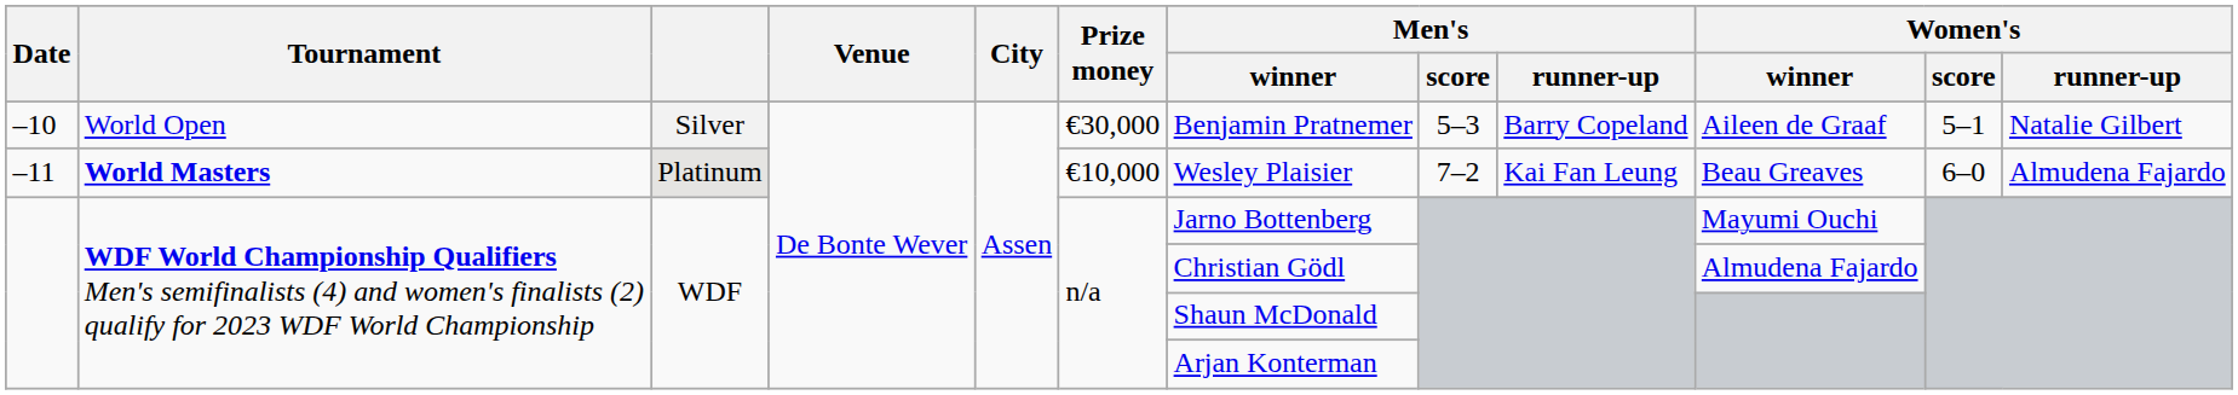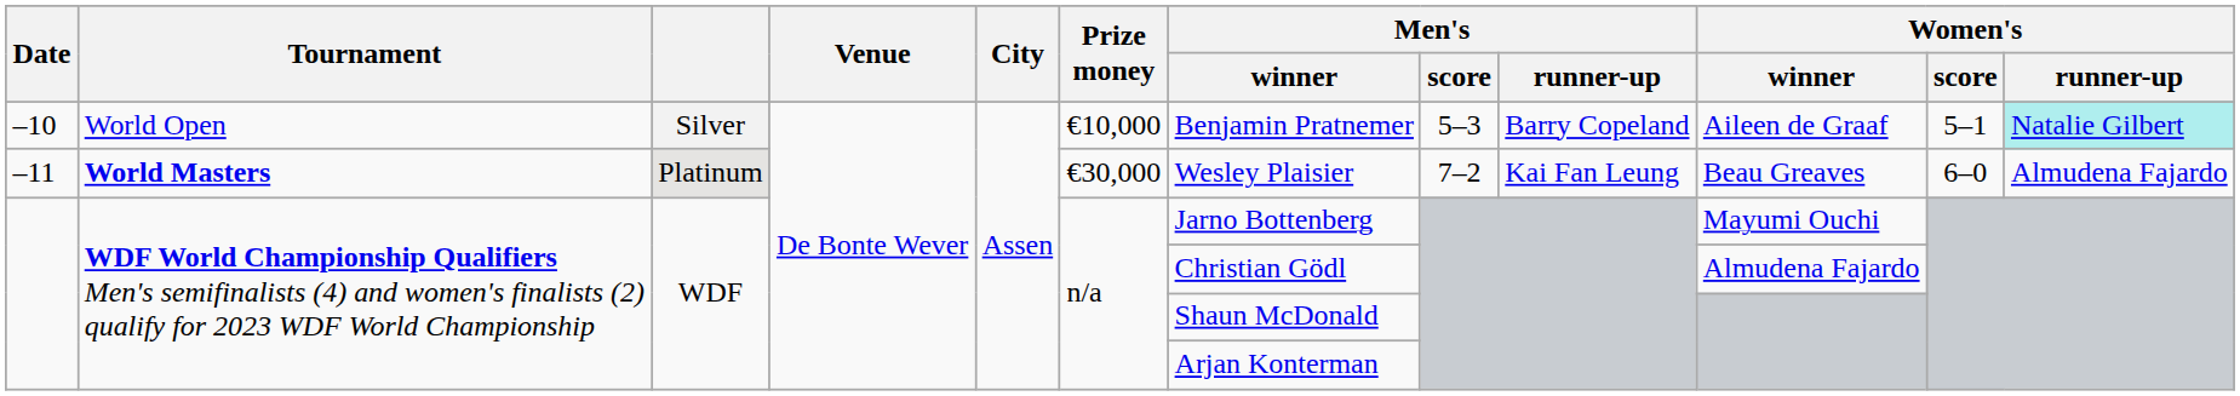–10 | Prize money: €30,000 -> €10,000
–10 | Women's / runner-up: no background -> paleturquoise background
–11 | Prize money: €10,000 -> €30,000
